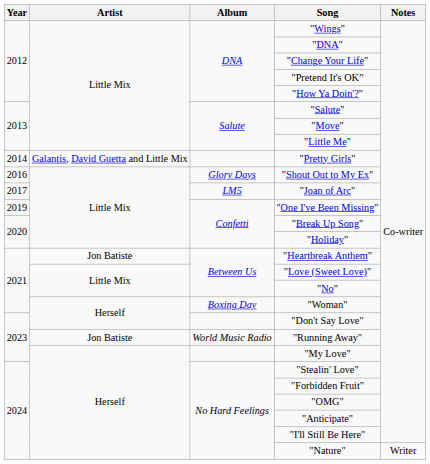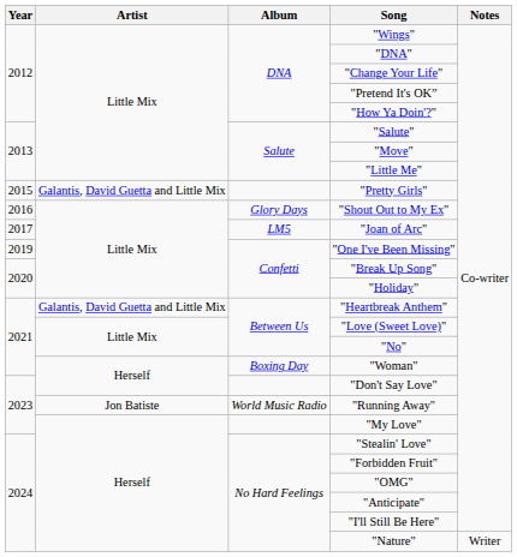"Pretty Girls" | Year: 2014 -> 2015
"Heartbreak Anthem" | Artist: Jon Batiste -> Galantis, David Guetta and Little Mix
